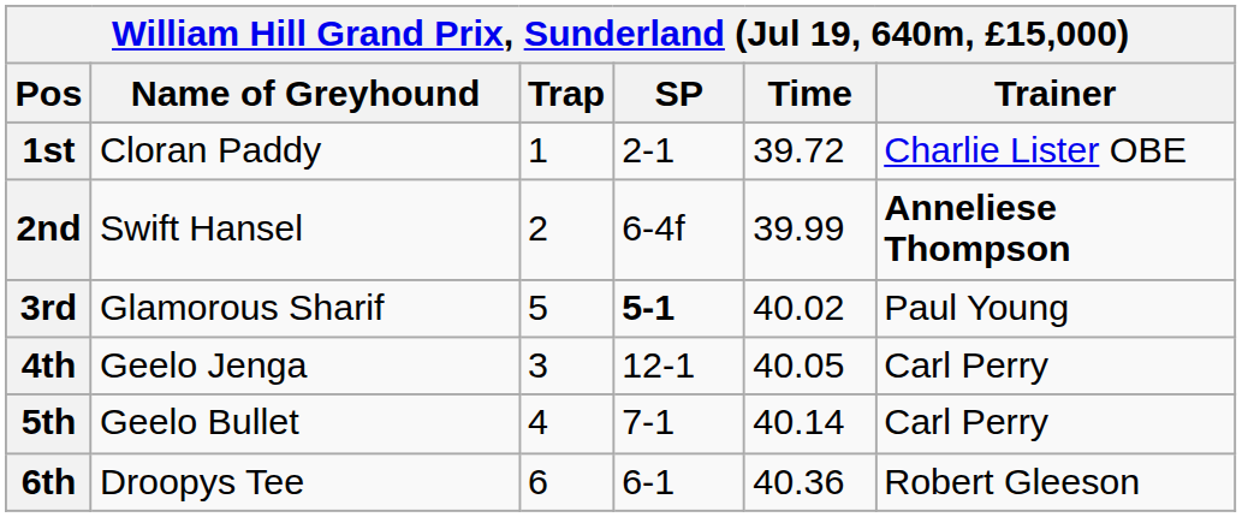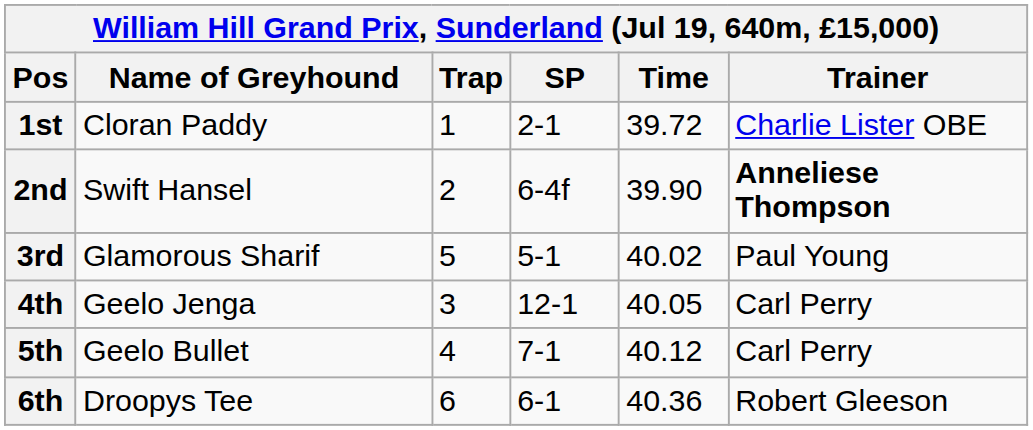2nd | Time: 39.99 -> 39.90
3rd | SP: bold -> normal
5th | Time: 40.14 -> 40.12
